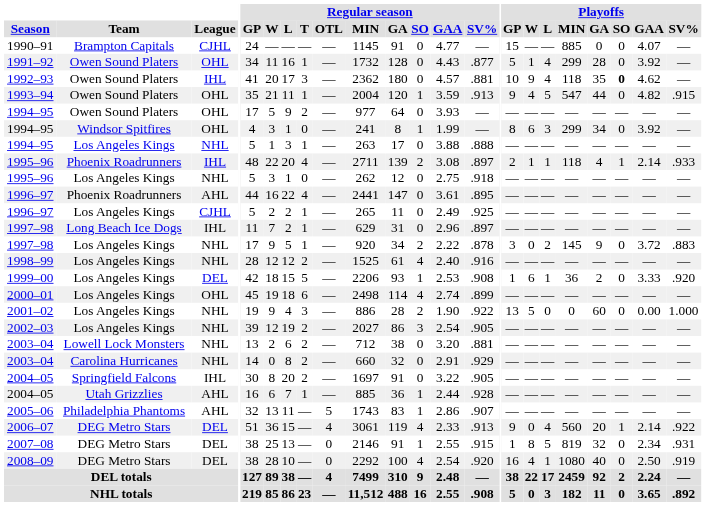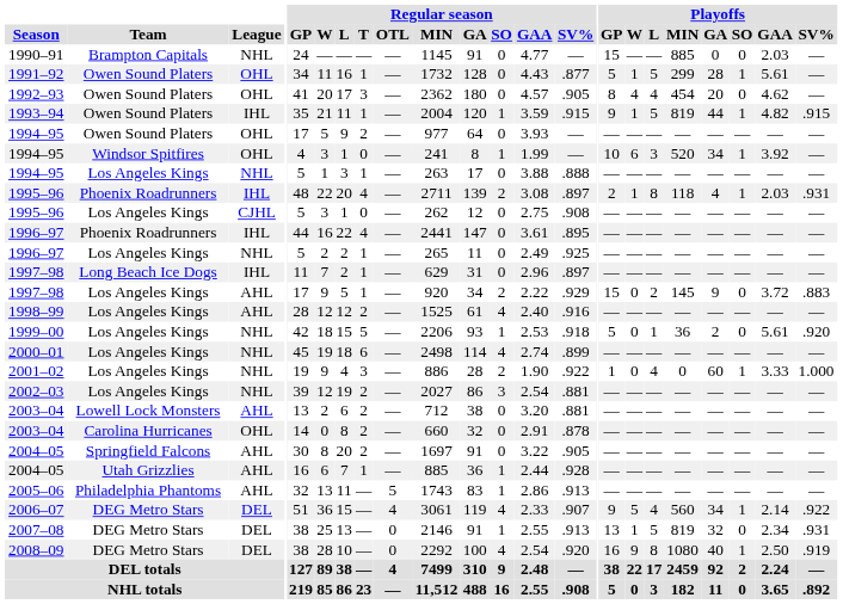1990–91 | League: CJHL -> NHL
1990–91 | Playoffs / GAA: 4.07 -> 2.03
1991–92 | Playoffs / L: 4 -> 5
1991–92 | Playoffs / SO: 0 -> 1
1991–92 | Playoffs / GAA: 3.92 -> 5.61
1992–93 | League: IHL -> OHL
1992–93 | Regular season / SV%: .881 -> .905
1992–93 | Playoffs / GP: 10 -> 8
1992–93 | Playoffs / W: 9 -> 4
1992–93 | Playoffs / MIN: 118 -> 454
1992–93 | Playoffs / GA: 35 -> 20
1992–93 | Playoffs / SO: bold -> normal
1993–94 | League: OHL -> IHL
1993–94 | Regular season / SV%: .913 -> .915
1993–94 | Playoffs / W: 4 -> 1
1993–94 | Playoffs / MIN: 547 -> 819
1993–94 | Playoffs / SO: 0 -> 1
1994–95 / Windsor Spitfires | Playoffs / GP: 8 -> 10
1994–95 / Windsor Spitfires | Playoffs / MIN: 299 -> 520
1994–95 / Windsor Spitfires | Playoffs / SO: 0 -> 1
1995–96 / Phoenix Roadrunners | Playoffs / L: 1 -> 8
1995–96 / Phoenix Roadrunners | Playoffs / GAA: 2.14 -> 2.03
1995–96 / Phoenix Roadrunners | Playoffs / SV%: .933 -> .931
1995–96 / Los Angeles Kings | League: NHL -> CJHL
1995–96 / Los Angeles Kings | Regular season / SV%: .918 -> .908
1996–97 / Phoenix Roadrunners | League: AHL -> IHL
1996–97 / Los Angeles Kings | League: CJHL -> NHL
1997–98 / Los Angeles Kings | League: NHL -> AHL
1997–98 / Los Angeles Kings | Regular season / SV%: .878 -> .929
1997–98 / Los Angeles Kings | Playoffs / GP: 3 -> 15
1998–99 | League: NHL -> AHL
1999–00 | League: DEL -> NHL
1999–00 | Regular season / SV%: .908 -> .918
1999–00 | Playoffs / GP: 1 -> 5
1999–00 | Playoffs / W: 6 -> 0
1999–00 | Playoffs / GAA: 3.33 -> 5.61
2000–01 | League: OHL -> NHL
2001–02 | Playoffs / GP: 13 -> 1
2001–02 | Playoffs / W: 5 -> 0
2001–02 | Playoffs / L: 0 -> 4
2001–02 | Playoffs / SO: 0 -> 1
2001–02 | Playoffs / GAA: 0.00 -> 3.33
2002–03 | Regular season / SV%: .905 -> .881
2003–04 / Lowell Lock Monsters | League: NHL -> AHL
2003–04 / Carolina Hurricanes | League: NHL -> OHL
2003–04 / Carolina Hurricanes | Regular season / SV%: .929 -> .878
2004–05 / Springfield Falcons | League: IHL -> AHL
2005–06 | Regular season / SV%: .907 -> .913
2006–07 | Regular season / SV%: .913 -> .907
2006–07 | Playoffs / W: 0 -> 5
2006–07 | Playoffs / GA: 20 -> 34
2007–08 | Regular season / SV%: .915 -> .913
2007–08 | Playoffs / GP: 1 -> 13
2007–08 | Playoffs / W: 8 -> 1
2008–09 | Playoffs / W: 4 -> 9
2008–09 | Playoffs / L: 1 -> 8
2008–09 | Playoffs / SO: 0 -> 1
